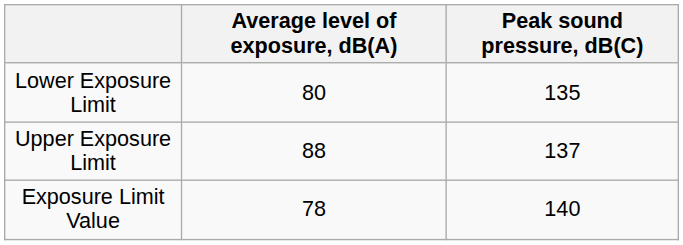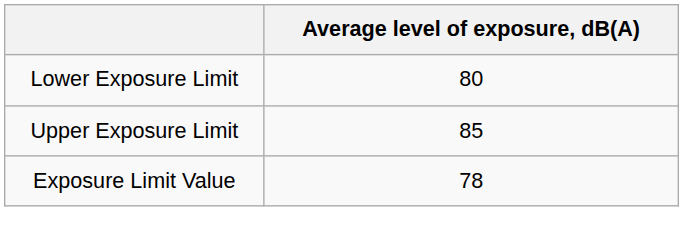- column: Peak sound pressure, dB(C) | 135 | 137 | 140
Upper Exposure Limit | Average level of exposure, dB(A): 88 -> 85
